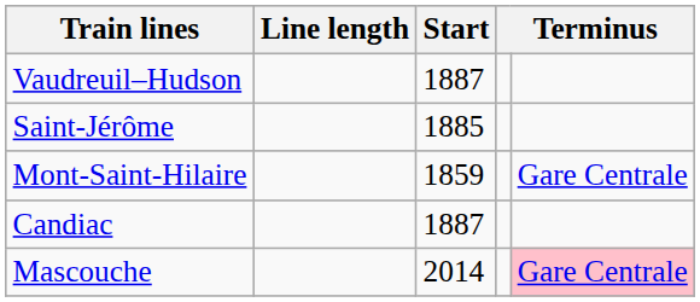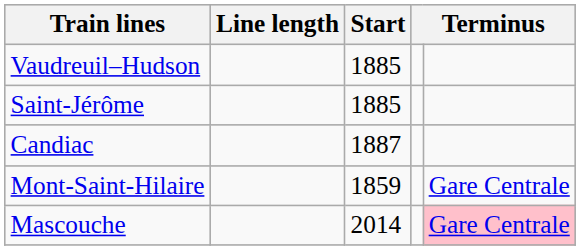Vaudreuil–Hudson | Start: 1887 -> 1885
rows swapped: Mont-Saint-Hilaire <-> Candiac
